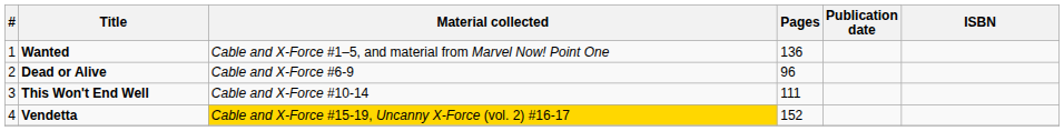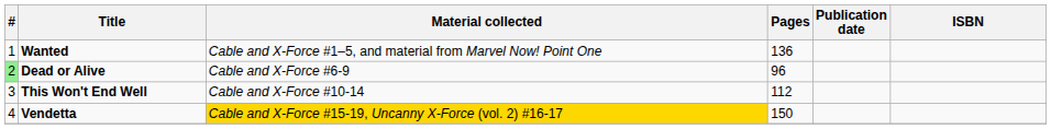Dead or Alive | #: no background -> lightgreen background
This Won't End Well | Pages: 111 -> 112
Vendetta | Pages: 152 -> 150
